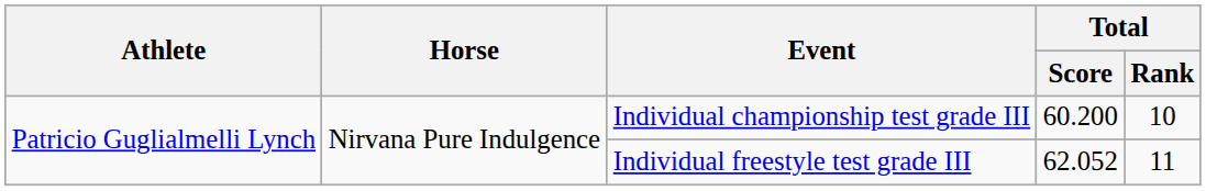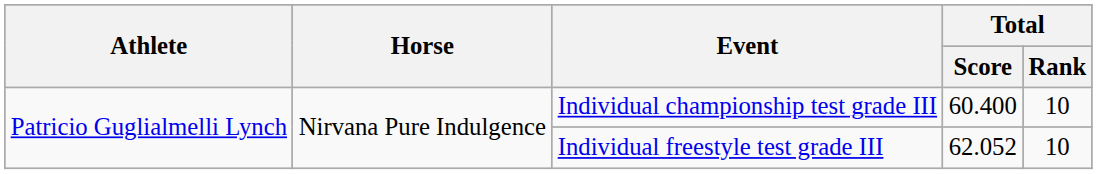Individual championship test grade III | Total / Score: 60.200 -> 60.400
Individual freestyle test grade III | Total / Rank: 11 -> 10
